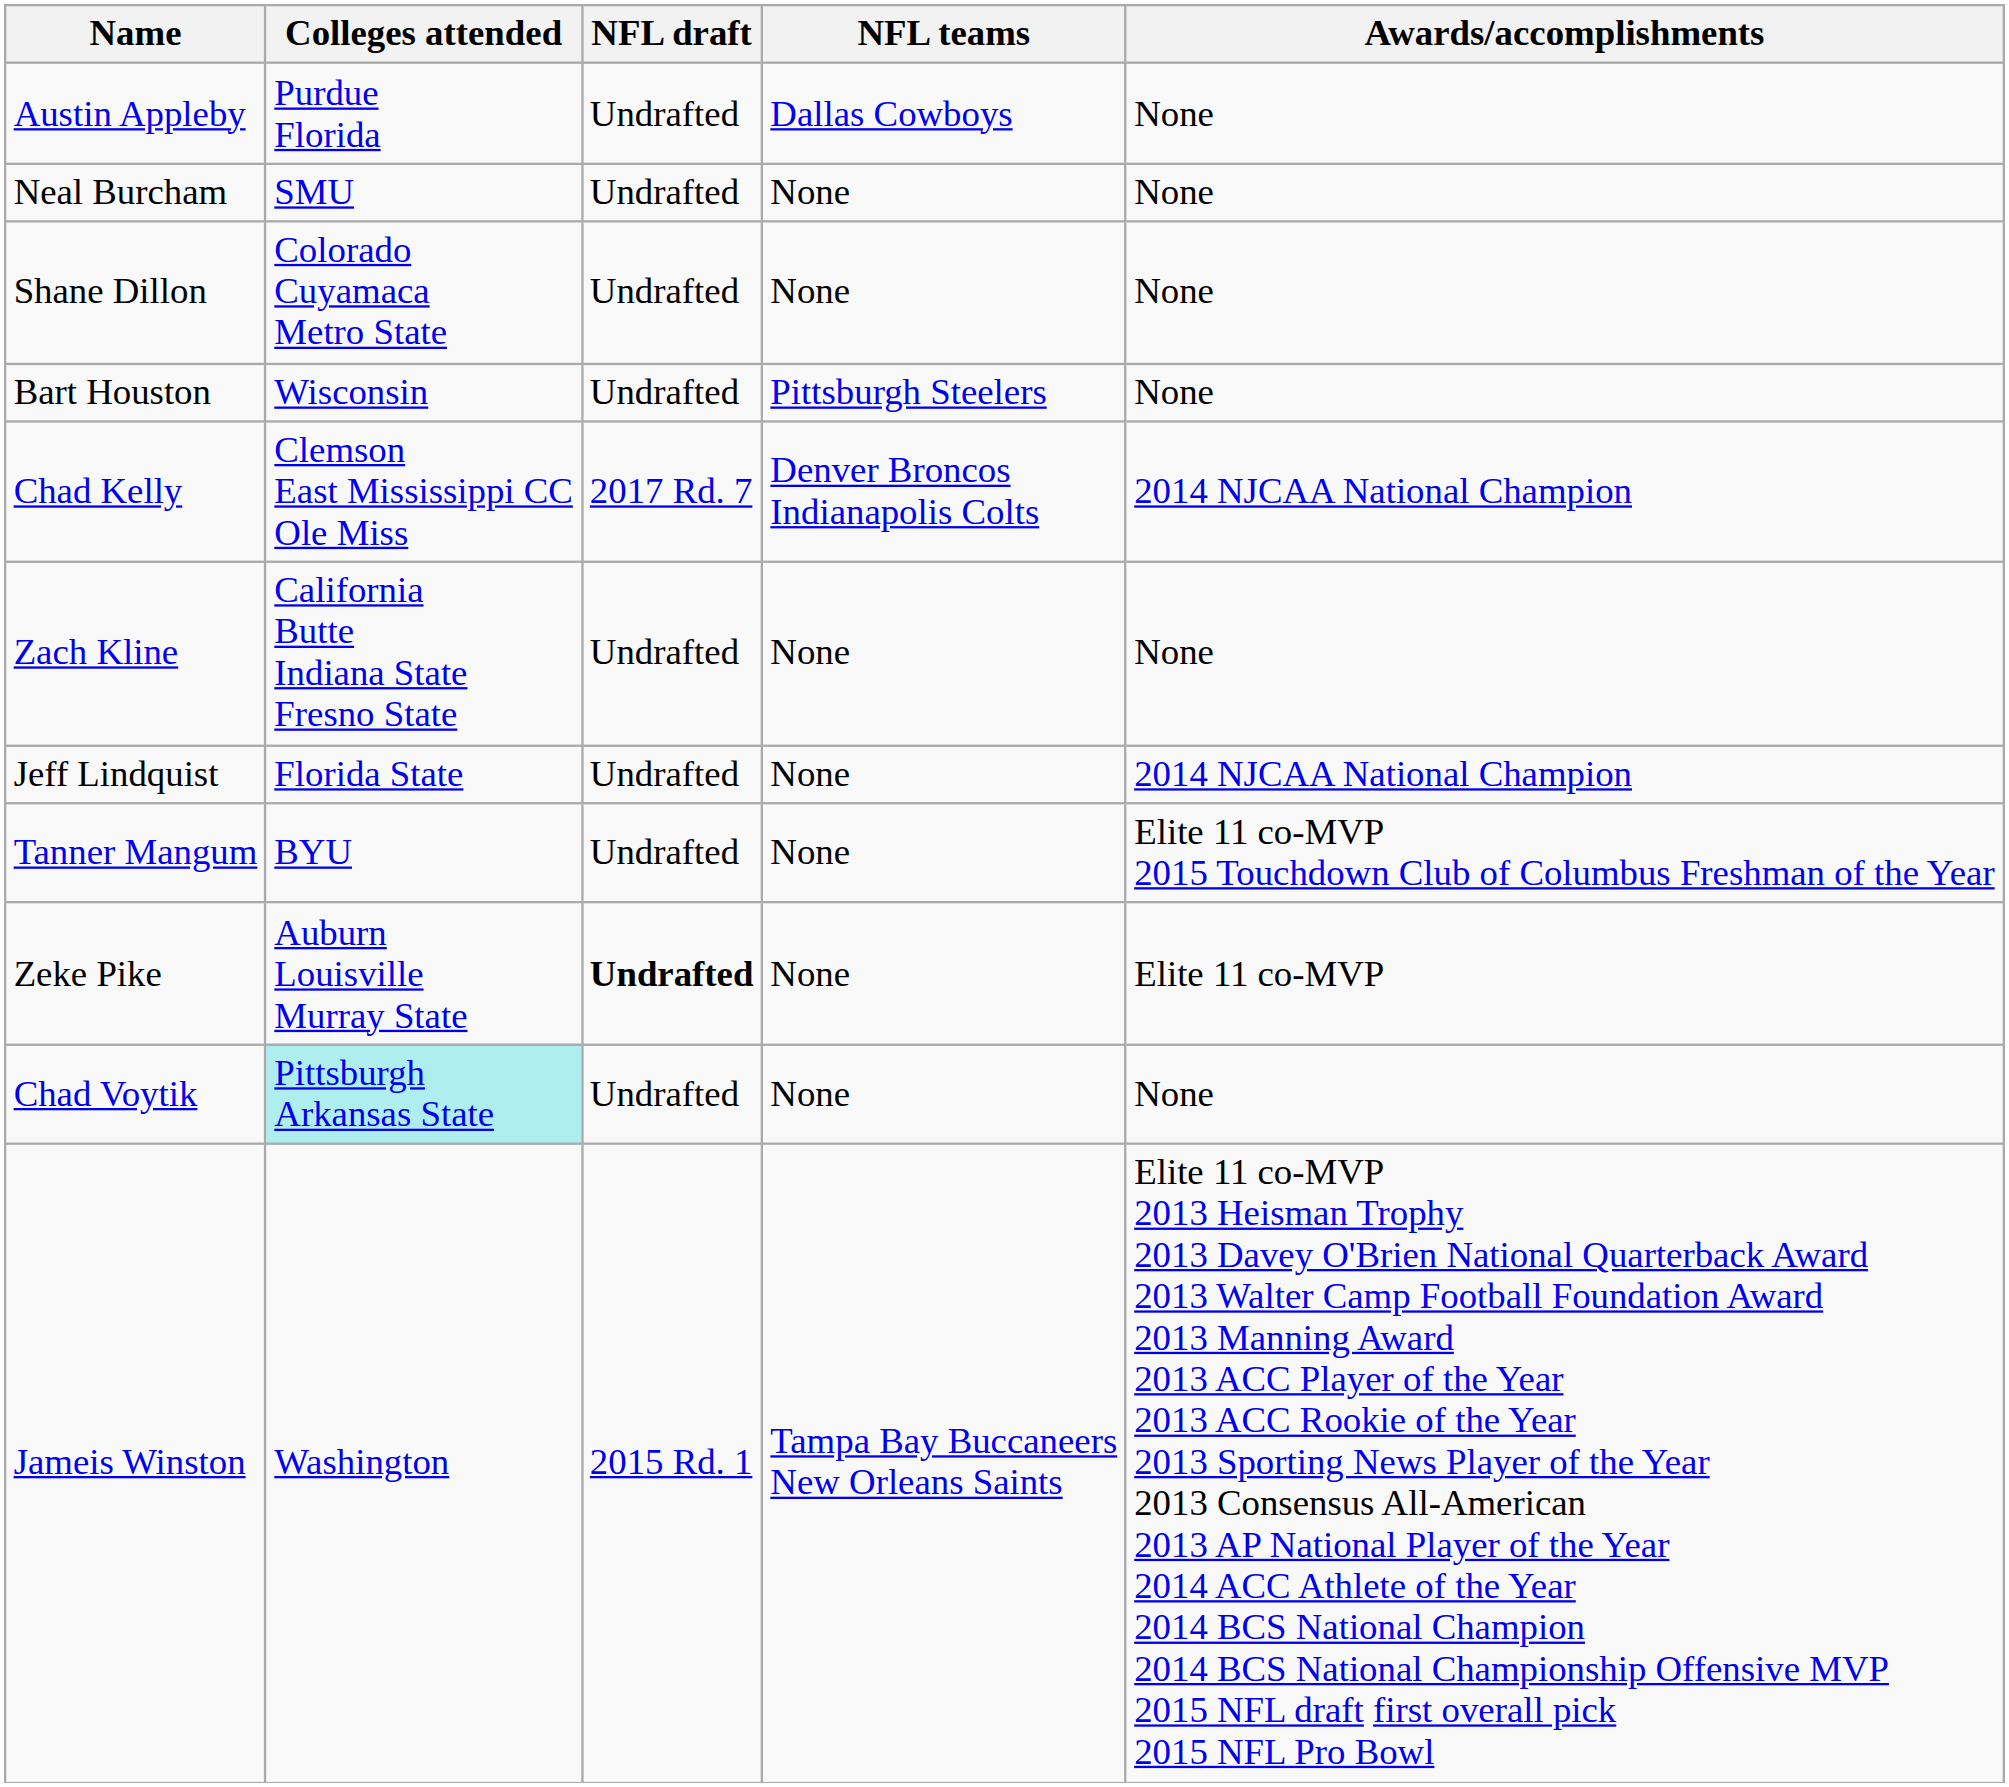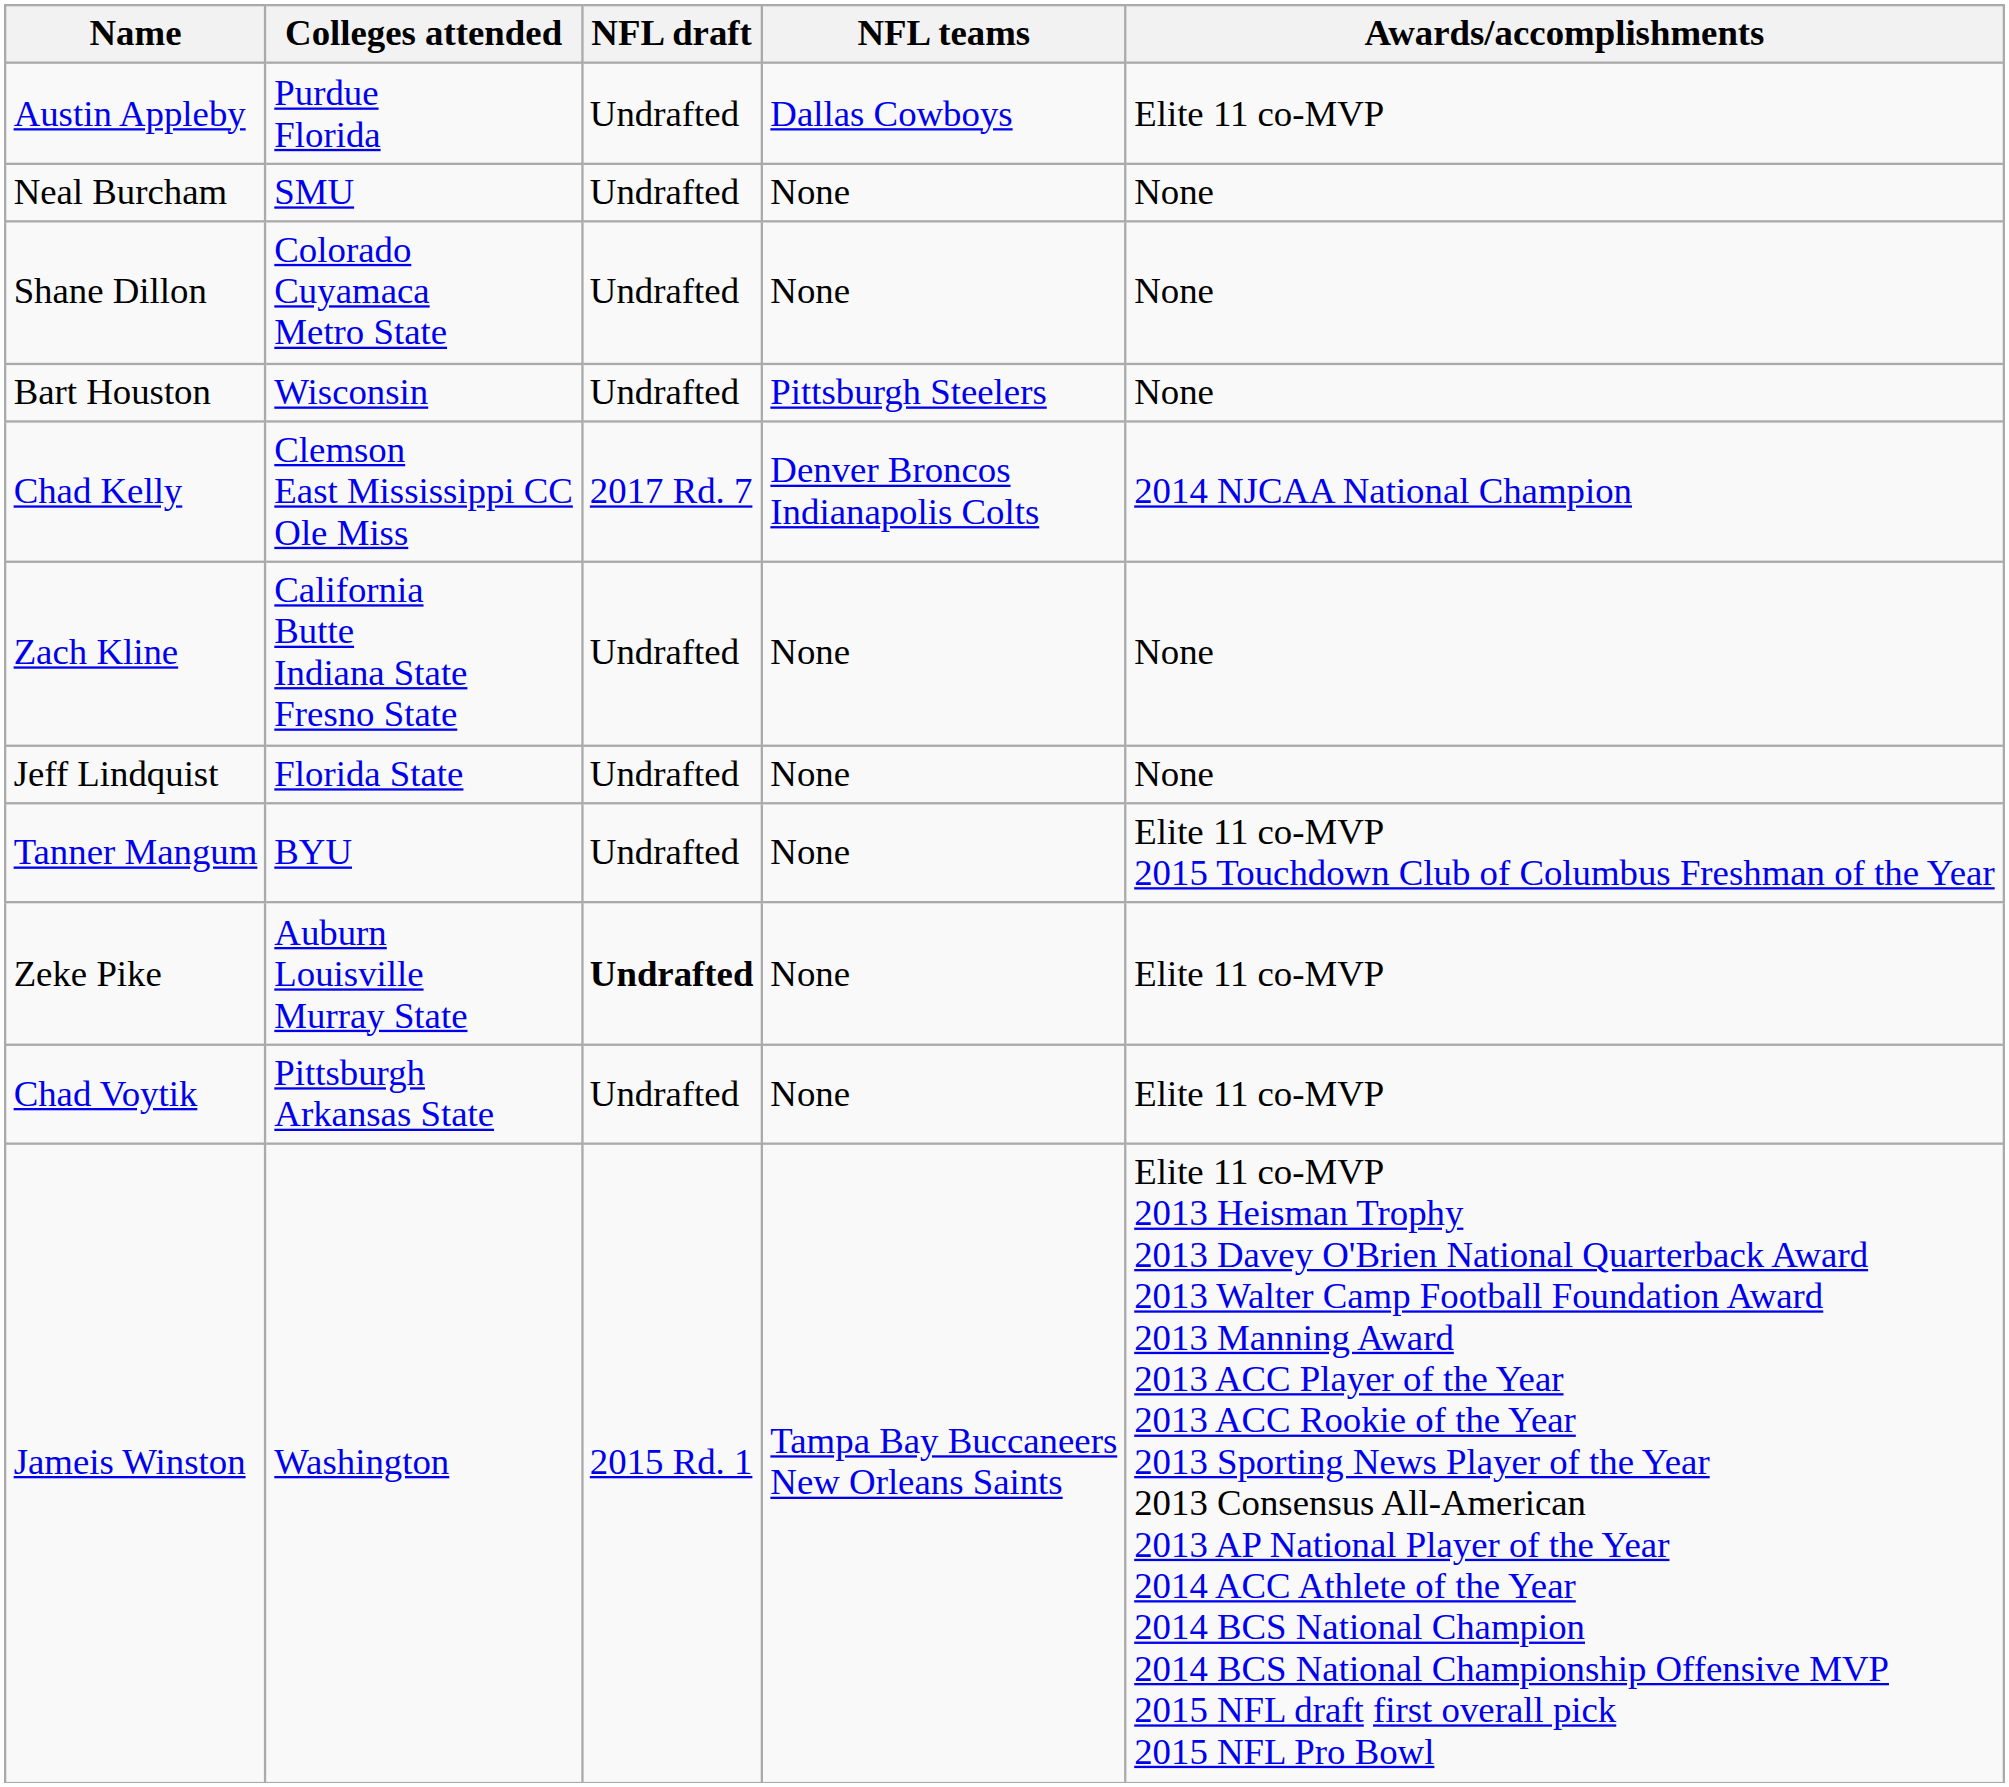Austin Appleby | Awards/accomplishments: None -> Elite 11 co-MVP
Jeff Lindquist | Awards/accomplishments: 2014 NJCAA National Champion -> None
Chad Voytik | Colleges attended: paleturquoise background -> no background
Chad Voytik | Awards/accomplishments: None -> Elite 11 co-MVP
